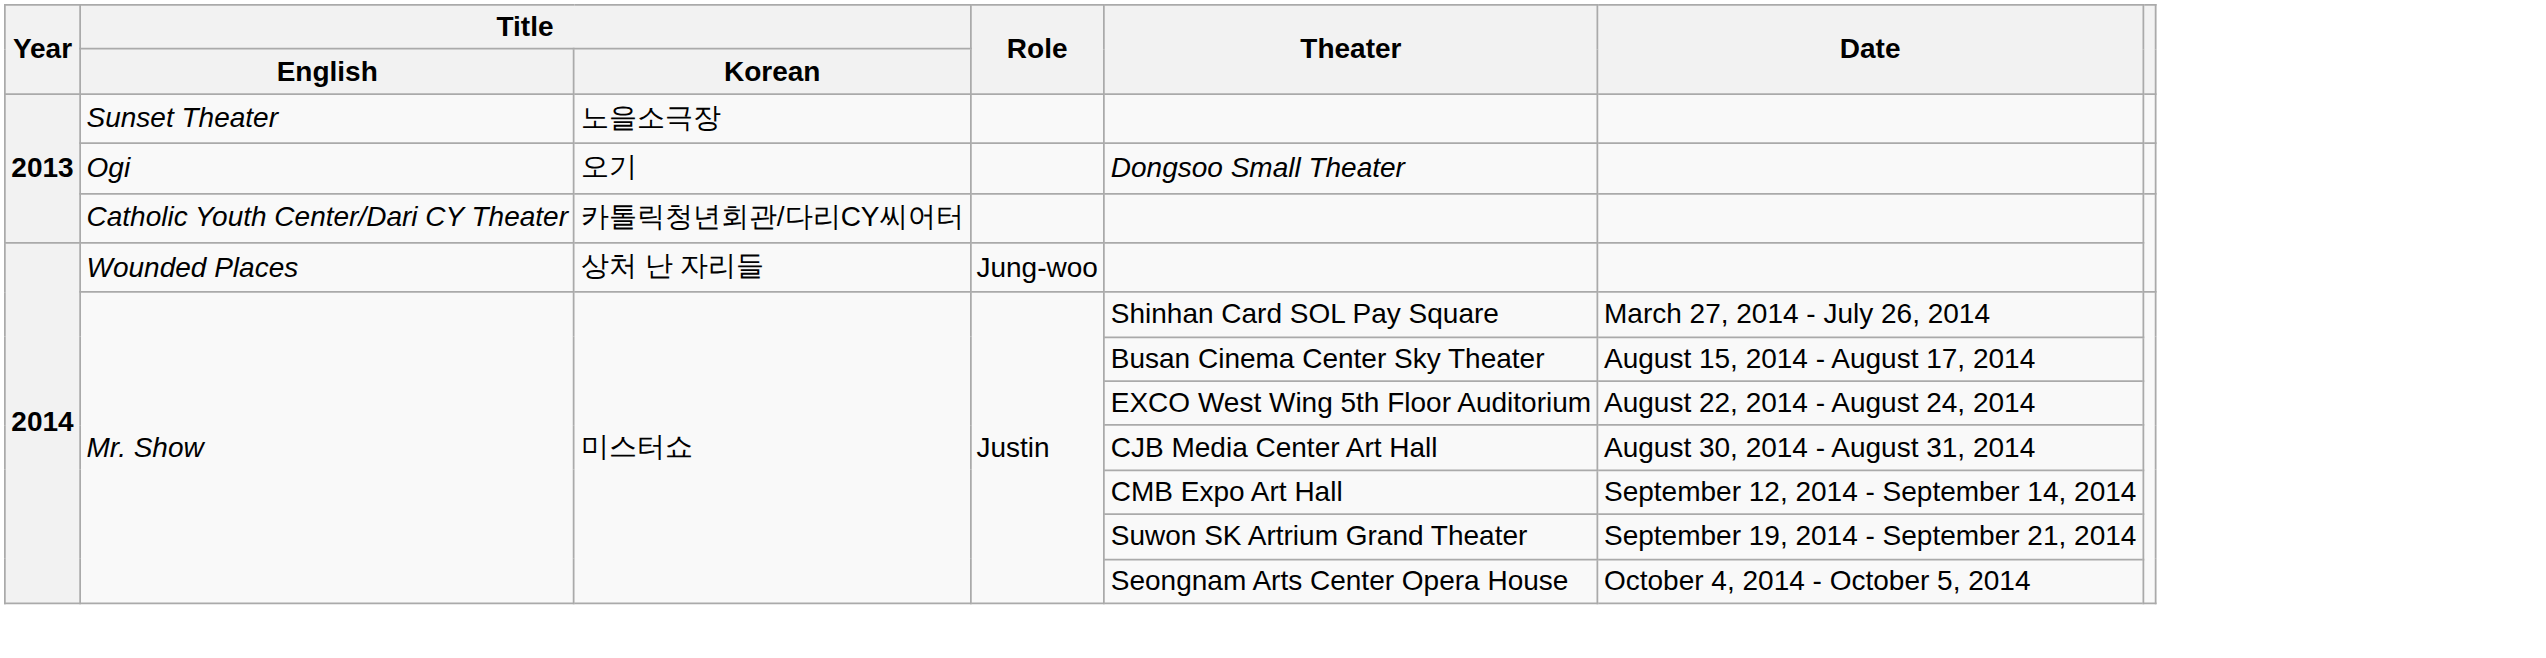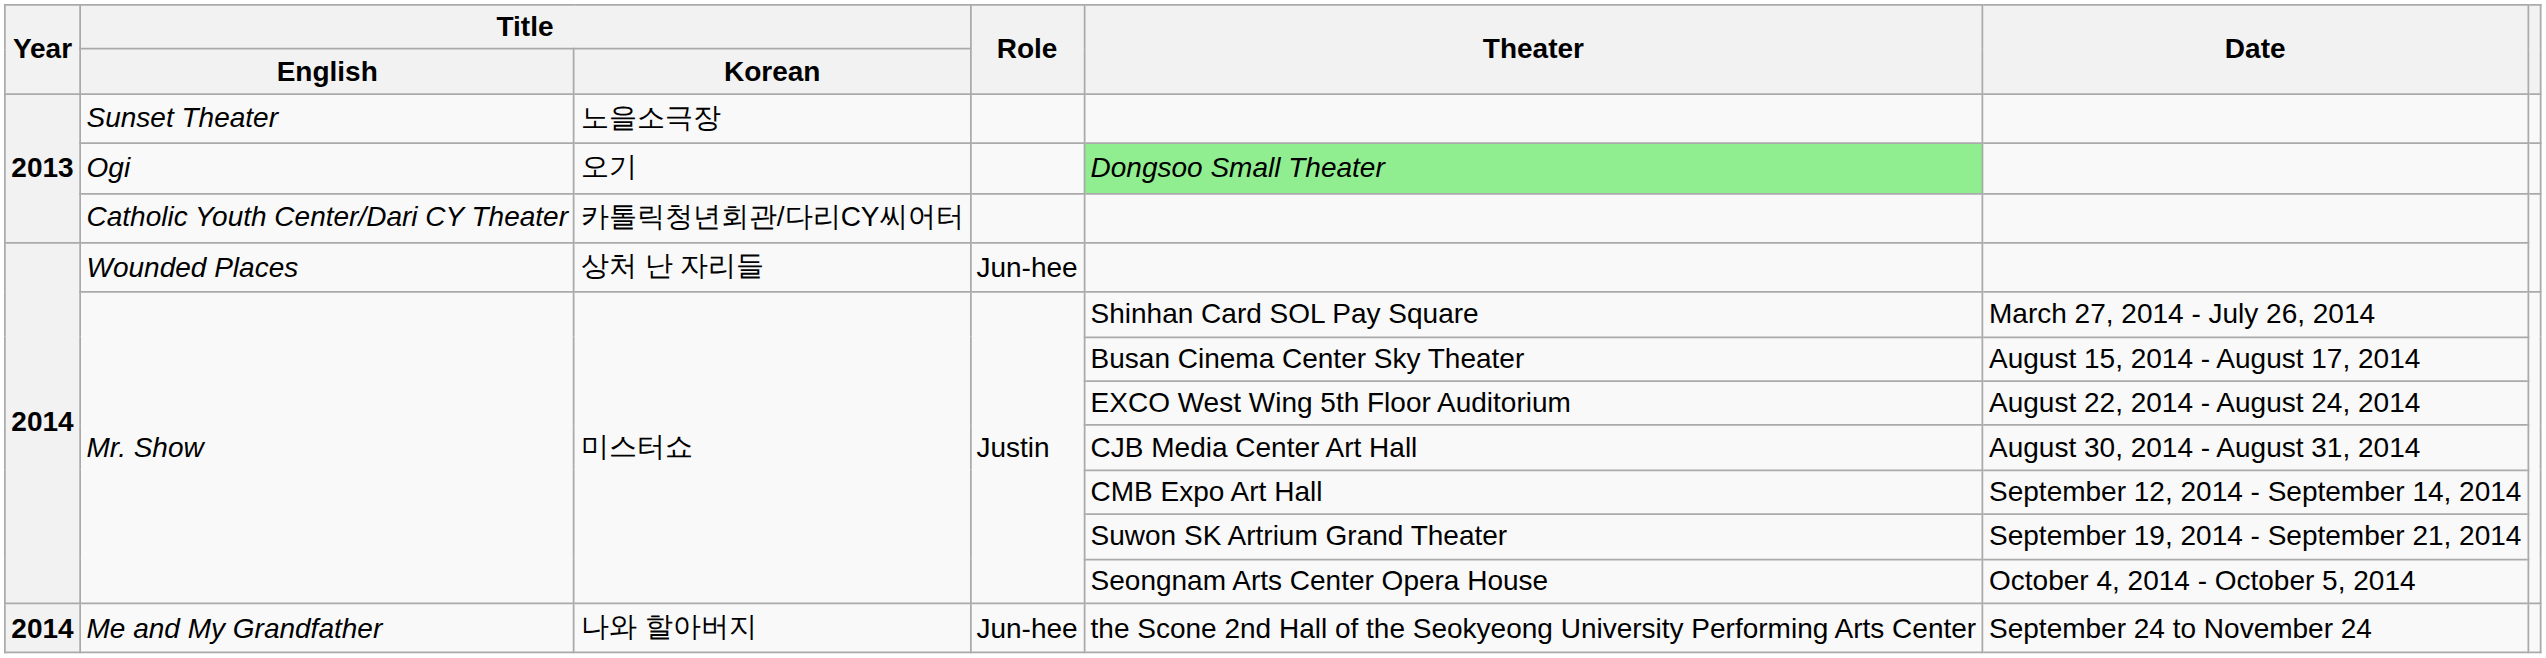Ogi | Theater: no background -> lightgreen background
Wounded Places | Role: Jung-woo -> Jun-hee
+ row: 2014 | Me and My Grandfather | 나와 할아버지 | Jun-hee | the Scone 2nd Hall of the Seokyeong University Performing Arts Center | September 24 to November 24
